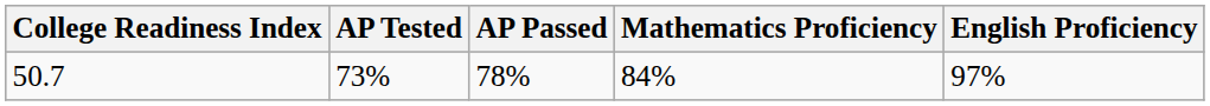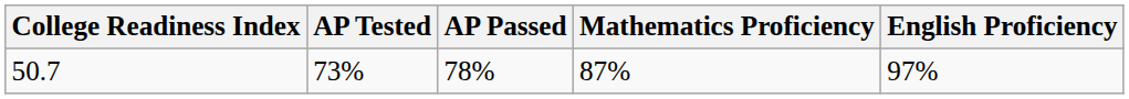50.7 | Mathematics Proficiency: 84% -> 87%
